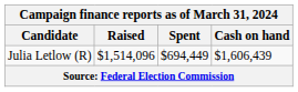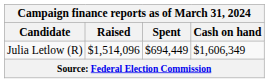Julia Letlow (R) | Cash on hand: $1,606,439 -> $1,606,349
